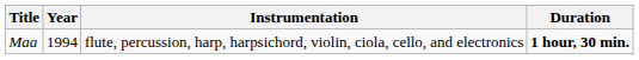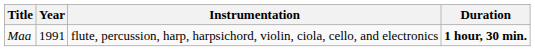Maa | Year: 1994 -> 1991
